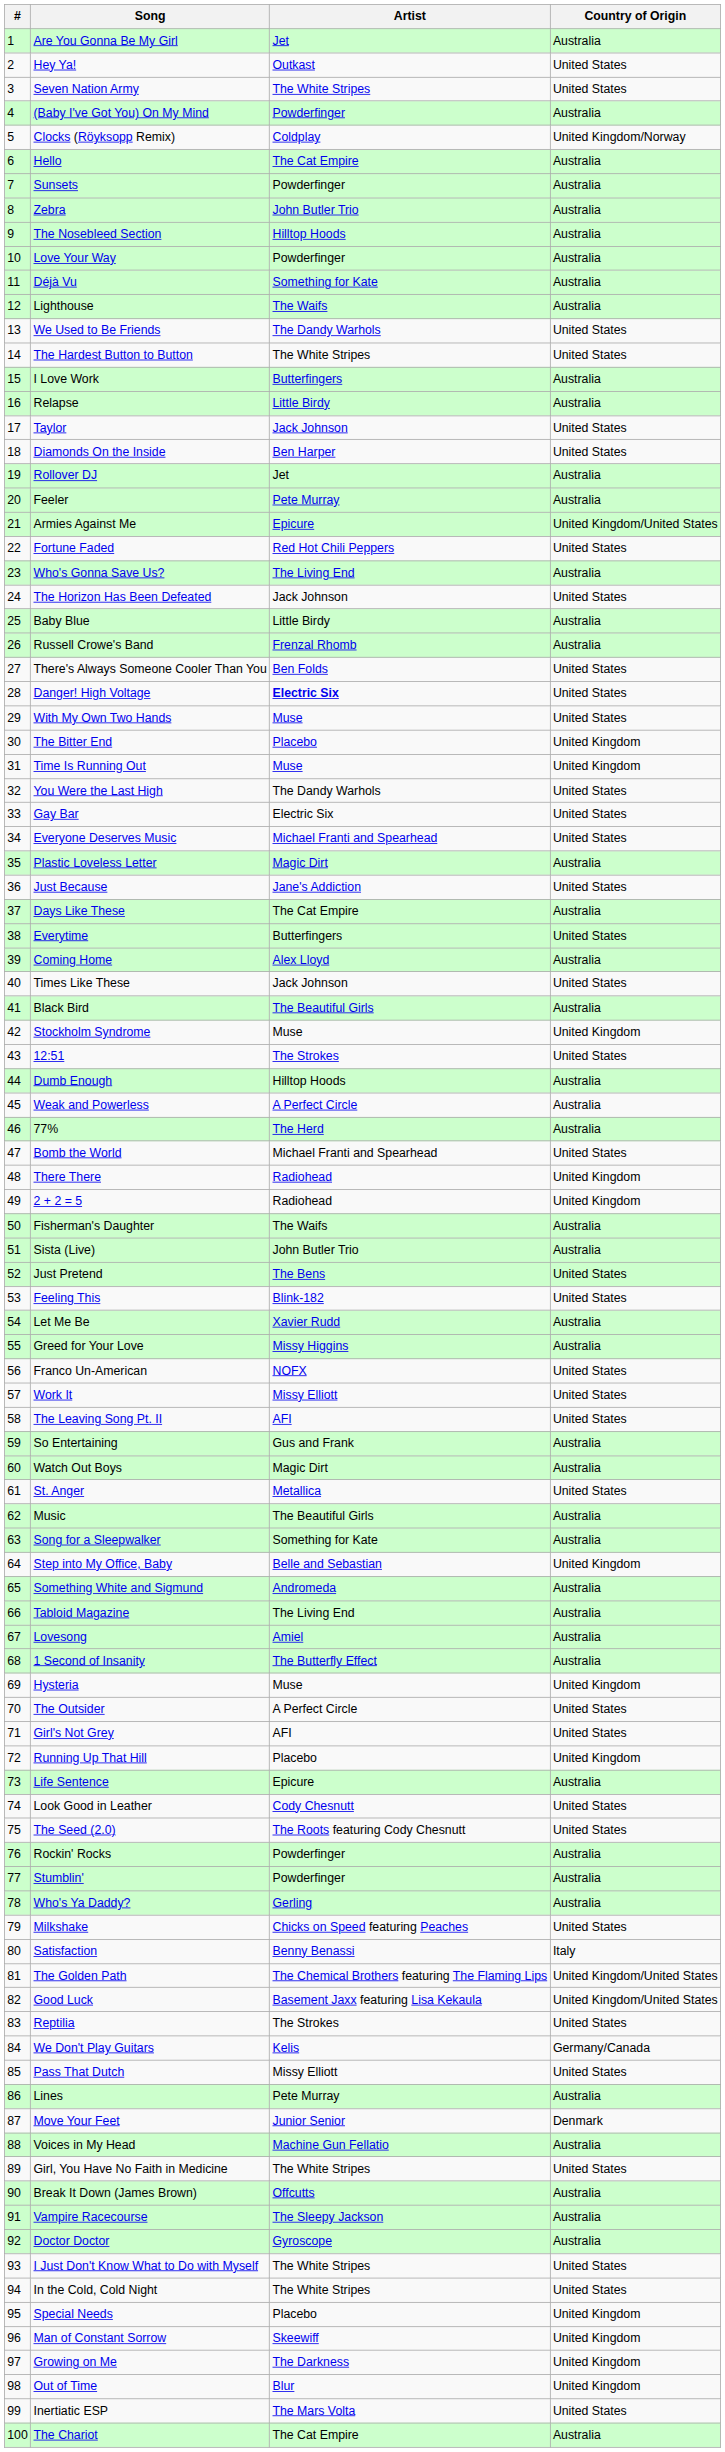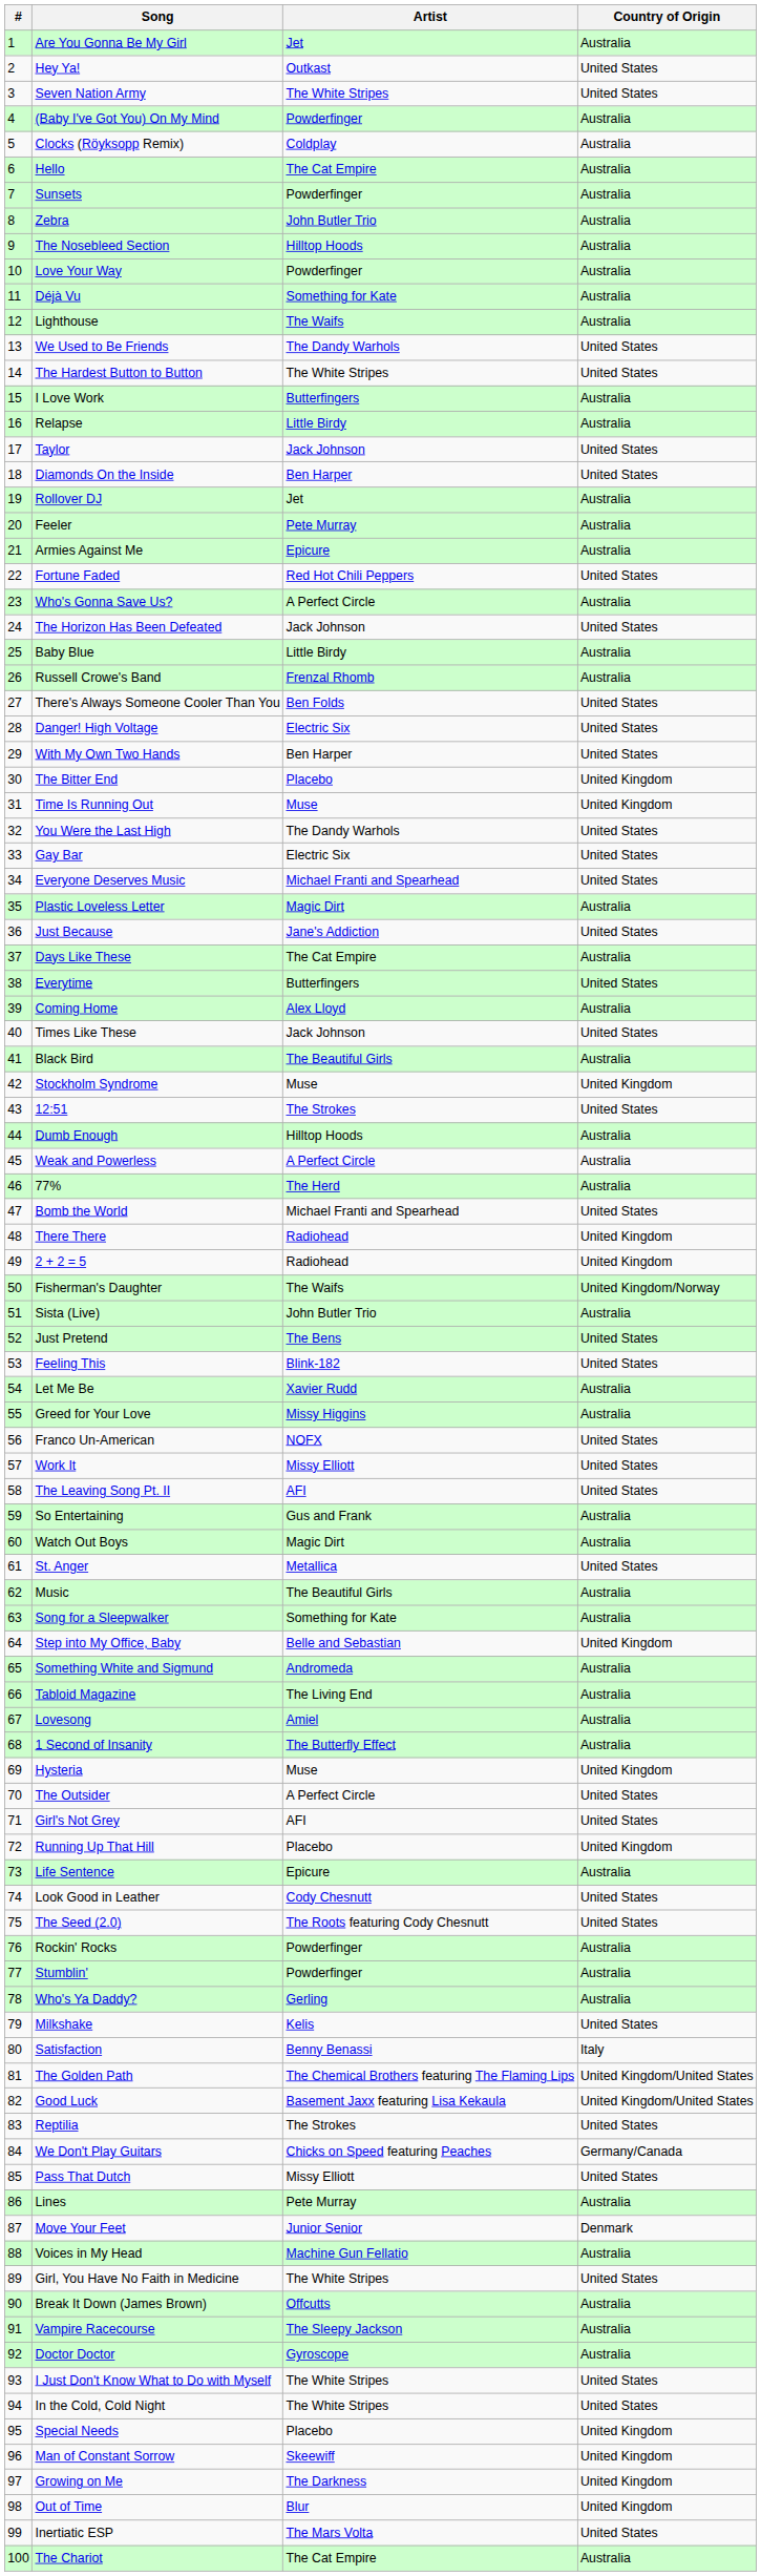Clocks (Röyksopp Remix) | Country of Origin: United Kingdom/Norway -> Australia
Armies Against Me | Country of Origin: United Kingdom/United States -> Australia
Who's Gonna Save Us? | Artist: The Living End -> A Perfect Circle
Danger! High Voltage | Artist: bold -> normal
With My Own Two Hands | Artist: Muse -> Ben Harper
Fisherman's Daughter | Country of Origin: Australia -> United Kingdom/Norway
Milkshake | Artist: Chicks on Speed featuring Peaches -> Kelis
We Don't Play Guitars | Artist: Kelis -> Chicks on Speed featuring Peaches
